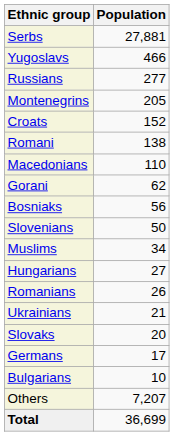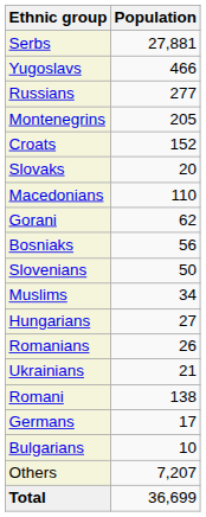rows swapped: Romani <-> Slovaks
